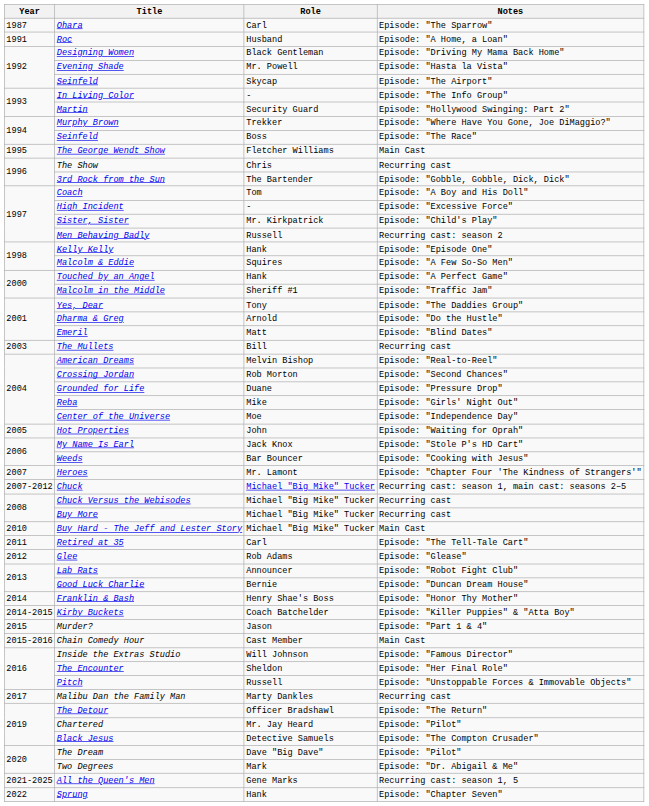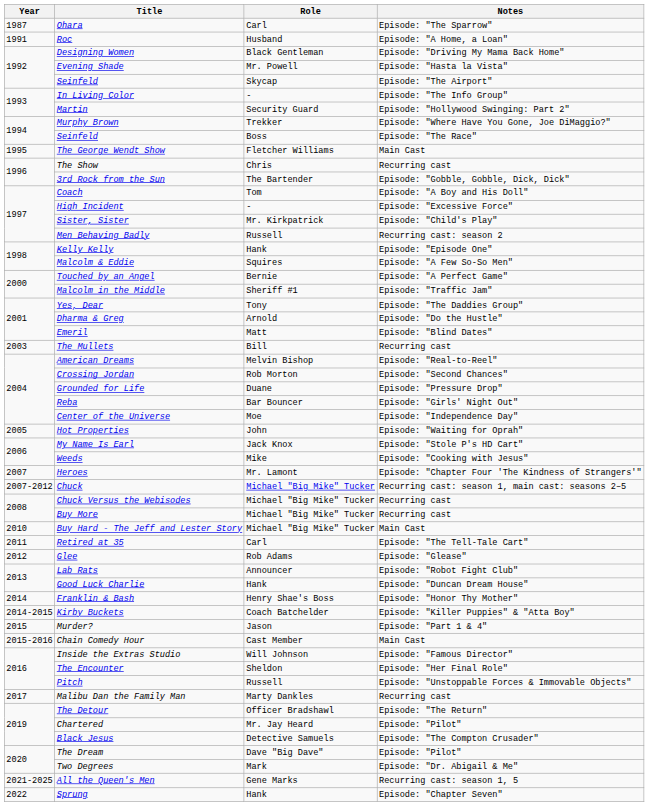Touched by an Angel | Role: Hank -> Bernie
Reba | Role: Mike -> Bar Bouncer
Weeds | Role: Bar Bouncer -> Mike
Good Luck Charlie | Role: Bernie -> Hank
